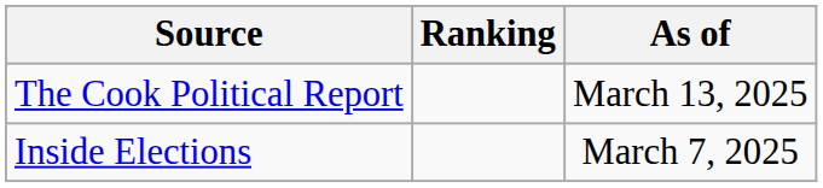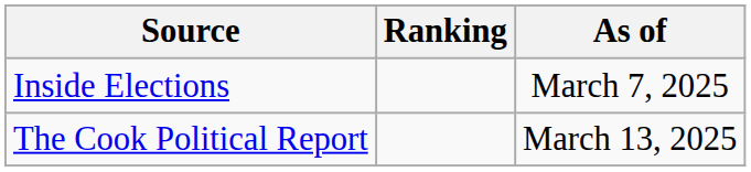rows swapped: The Cook Political Report <-> Inside Elections
